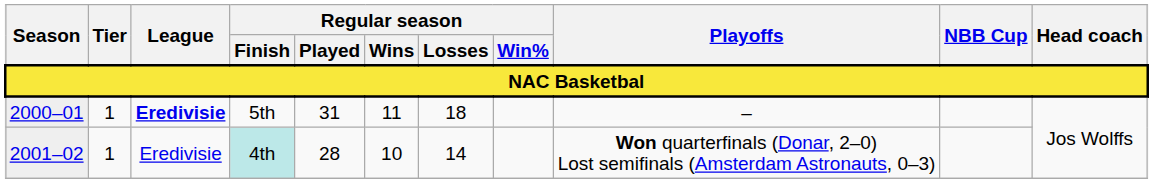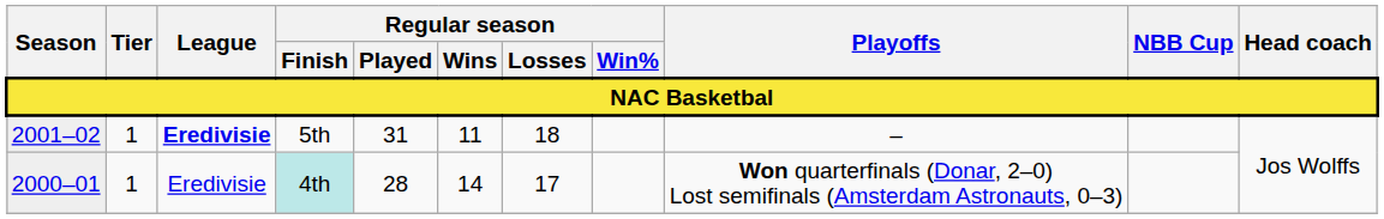5th | Season: 2000–01 -> 2001–02
4th | Season: 2001–02 -> 2000–01
4th | Regular season / Wins: 10 -> 14
4th | Regular season / Losses: 14 -> 17
